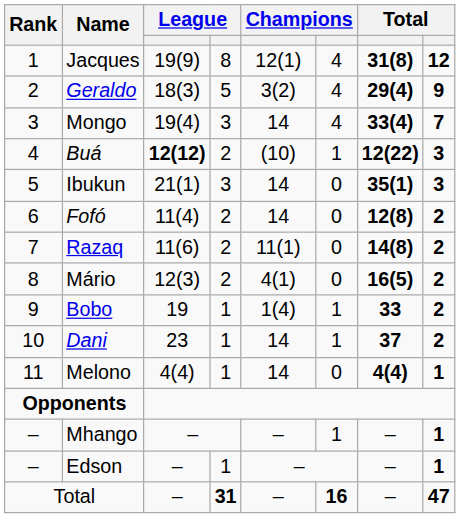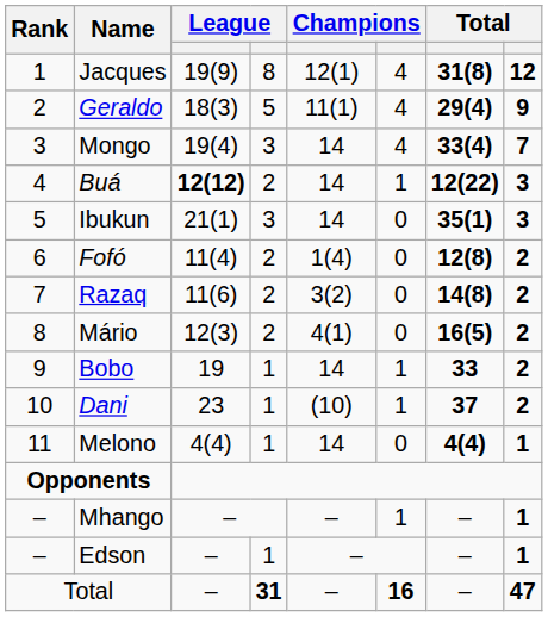Geraldo | column 5: 3(2) -> 11(1)
Buá | column 5: (10) -> 14
Fofó | column 5: 14 -> 1(4)
Razaq | column 5: 11(1) -> 3(2)
Bobo | column 5: 1(4) -> 14
Dani | column 5: 14 -> (10)
